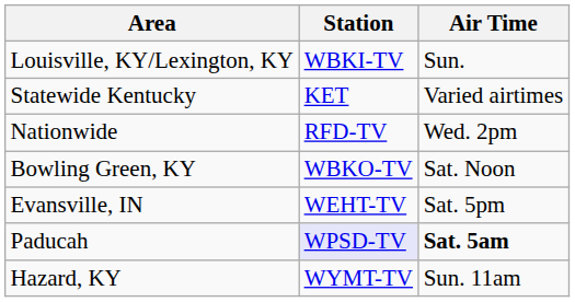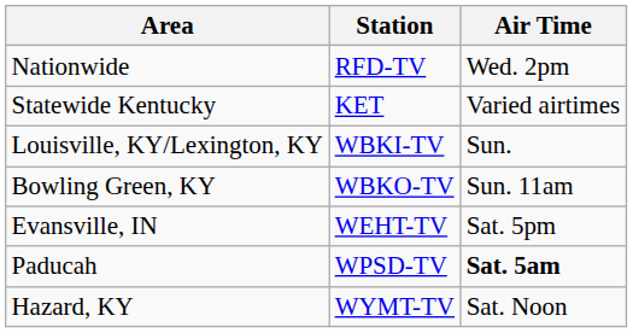rows swapped: Nationwide <-> Louisville, KY/Lexington, KY
Bowling Green, KY | Air Time: Sat. Noon -> Sun. 11am
Paducah | Station: lavender background -> no background
Hazard, KY | Air Time: Sun. 11am -> Sat. Noon
